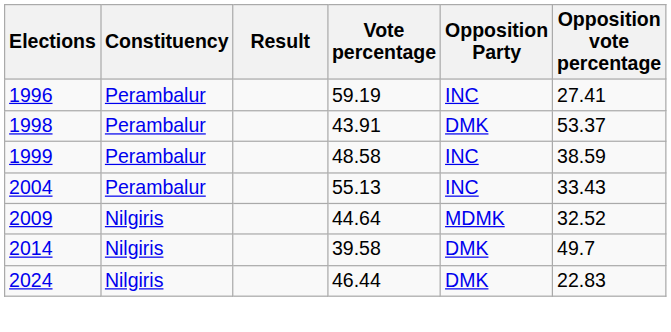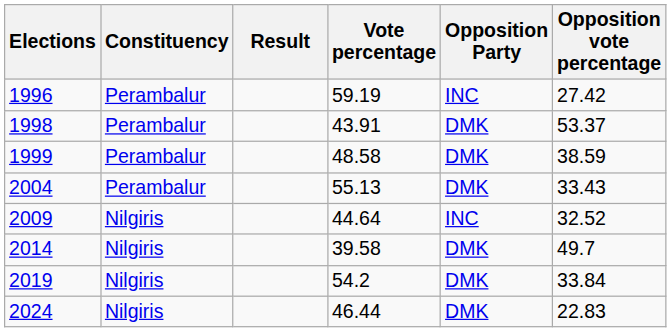1996 | Opposition vote percentage: 27.41 -> 27.42
1999 | Opposition Party: INC -> DMK
2004 | Opposition Party: INC -> DMK
2009 | Opposition Party: MDMK -> INC
+ row: 2019 | Nilgiris | 54.2 | DMK | 33.84
